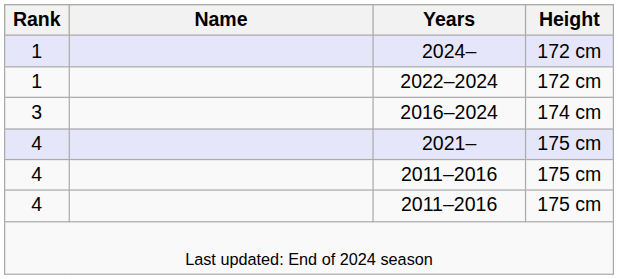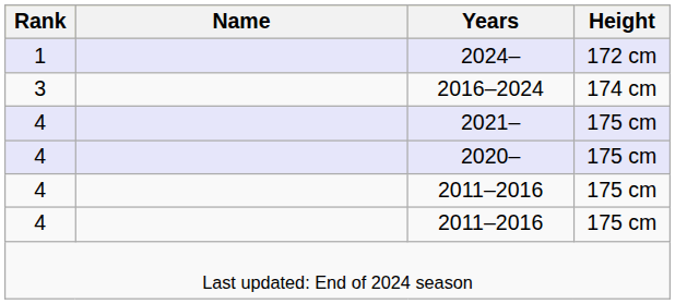- row: 1 | 2022–2024 | 172 cm
+ row: 4 | 2020– | 175 cm
